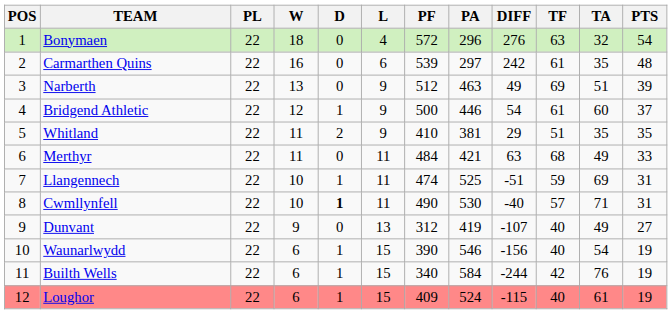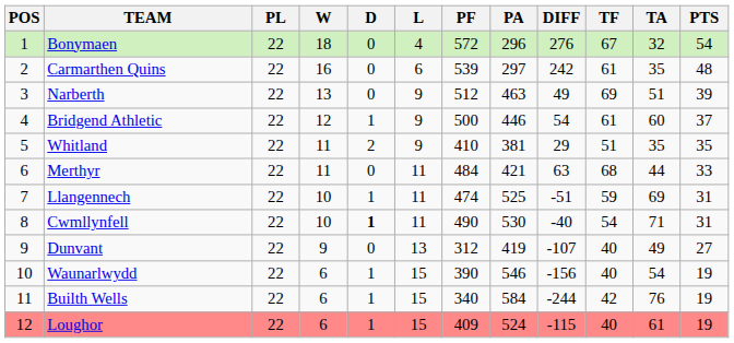Bonymaen | TF: 63 -> 67
Merthyr | TA: 49 -> 44
Cwmllynfell | TF: 57 -> 54
